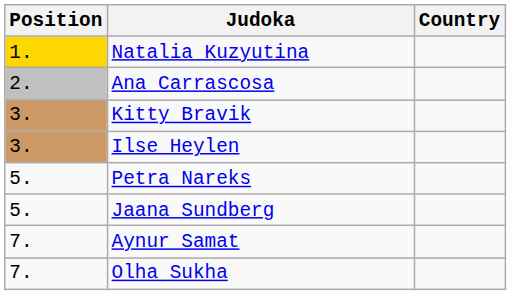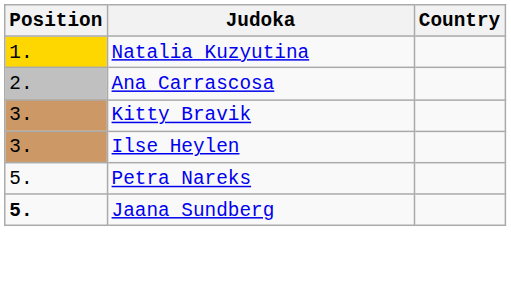Jaana Sundberg | Position: normal -> bold
- row: 7. | Aynur Samat
- row: 7. | Olha Sukha
